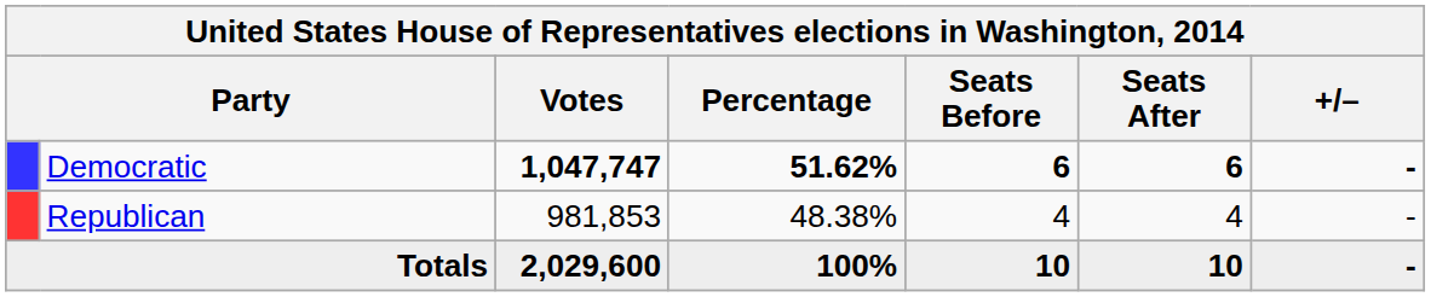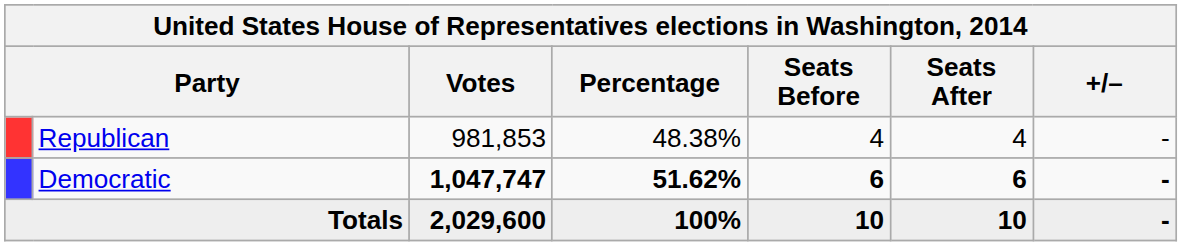rows swapped: Democratic <-> Republican
